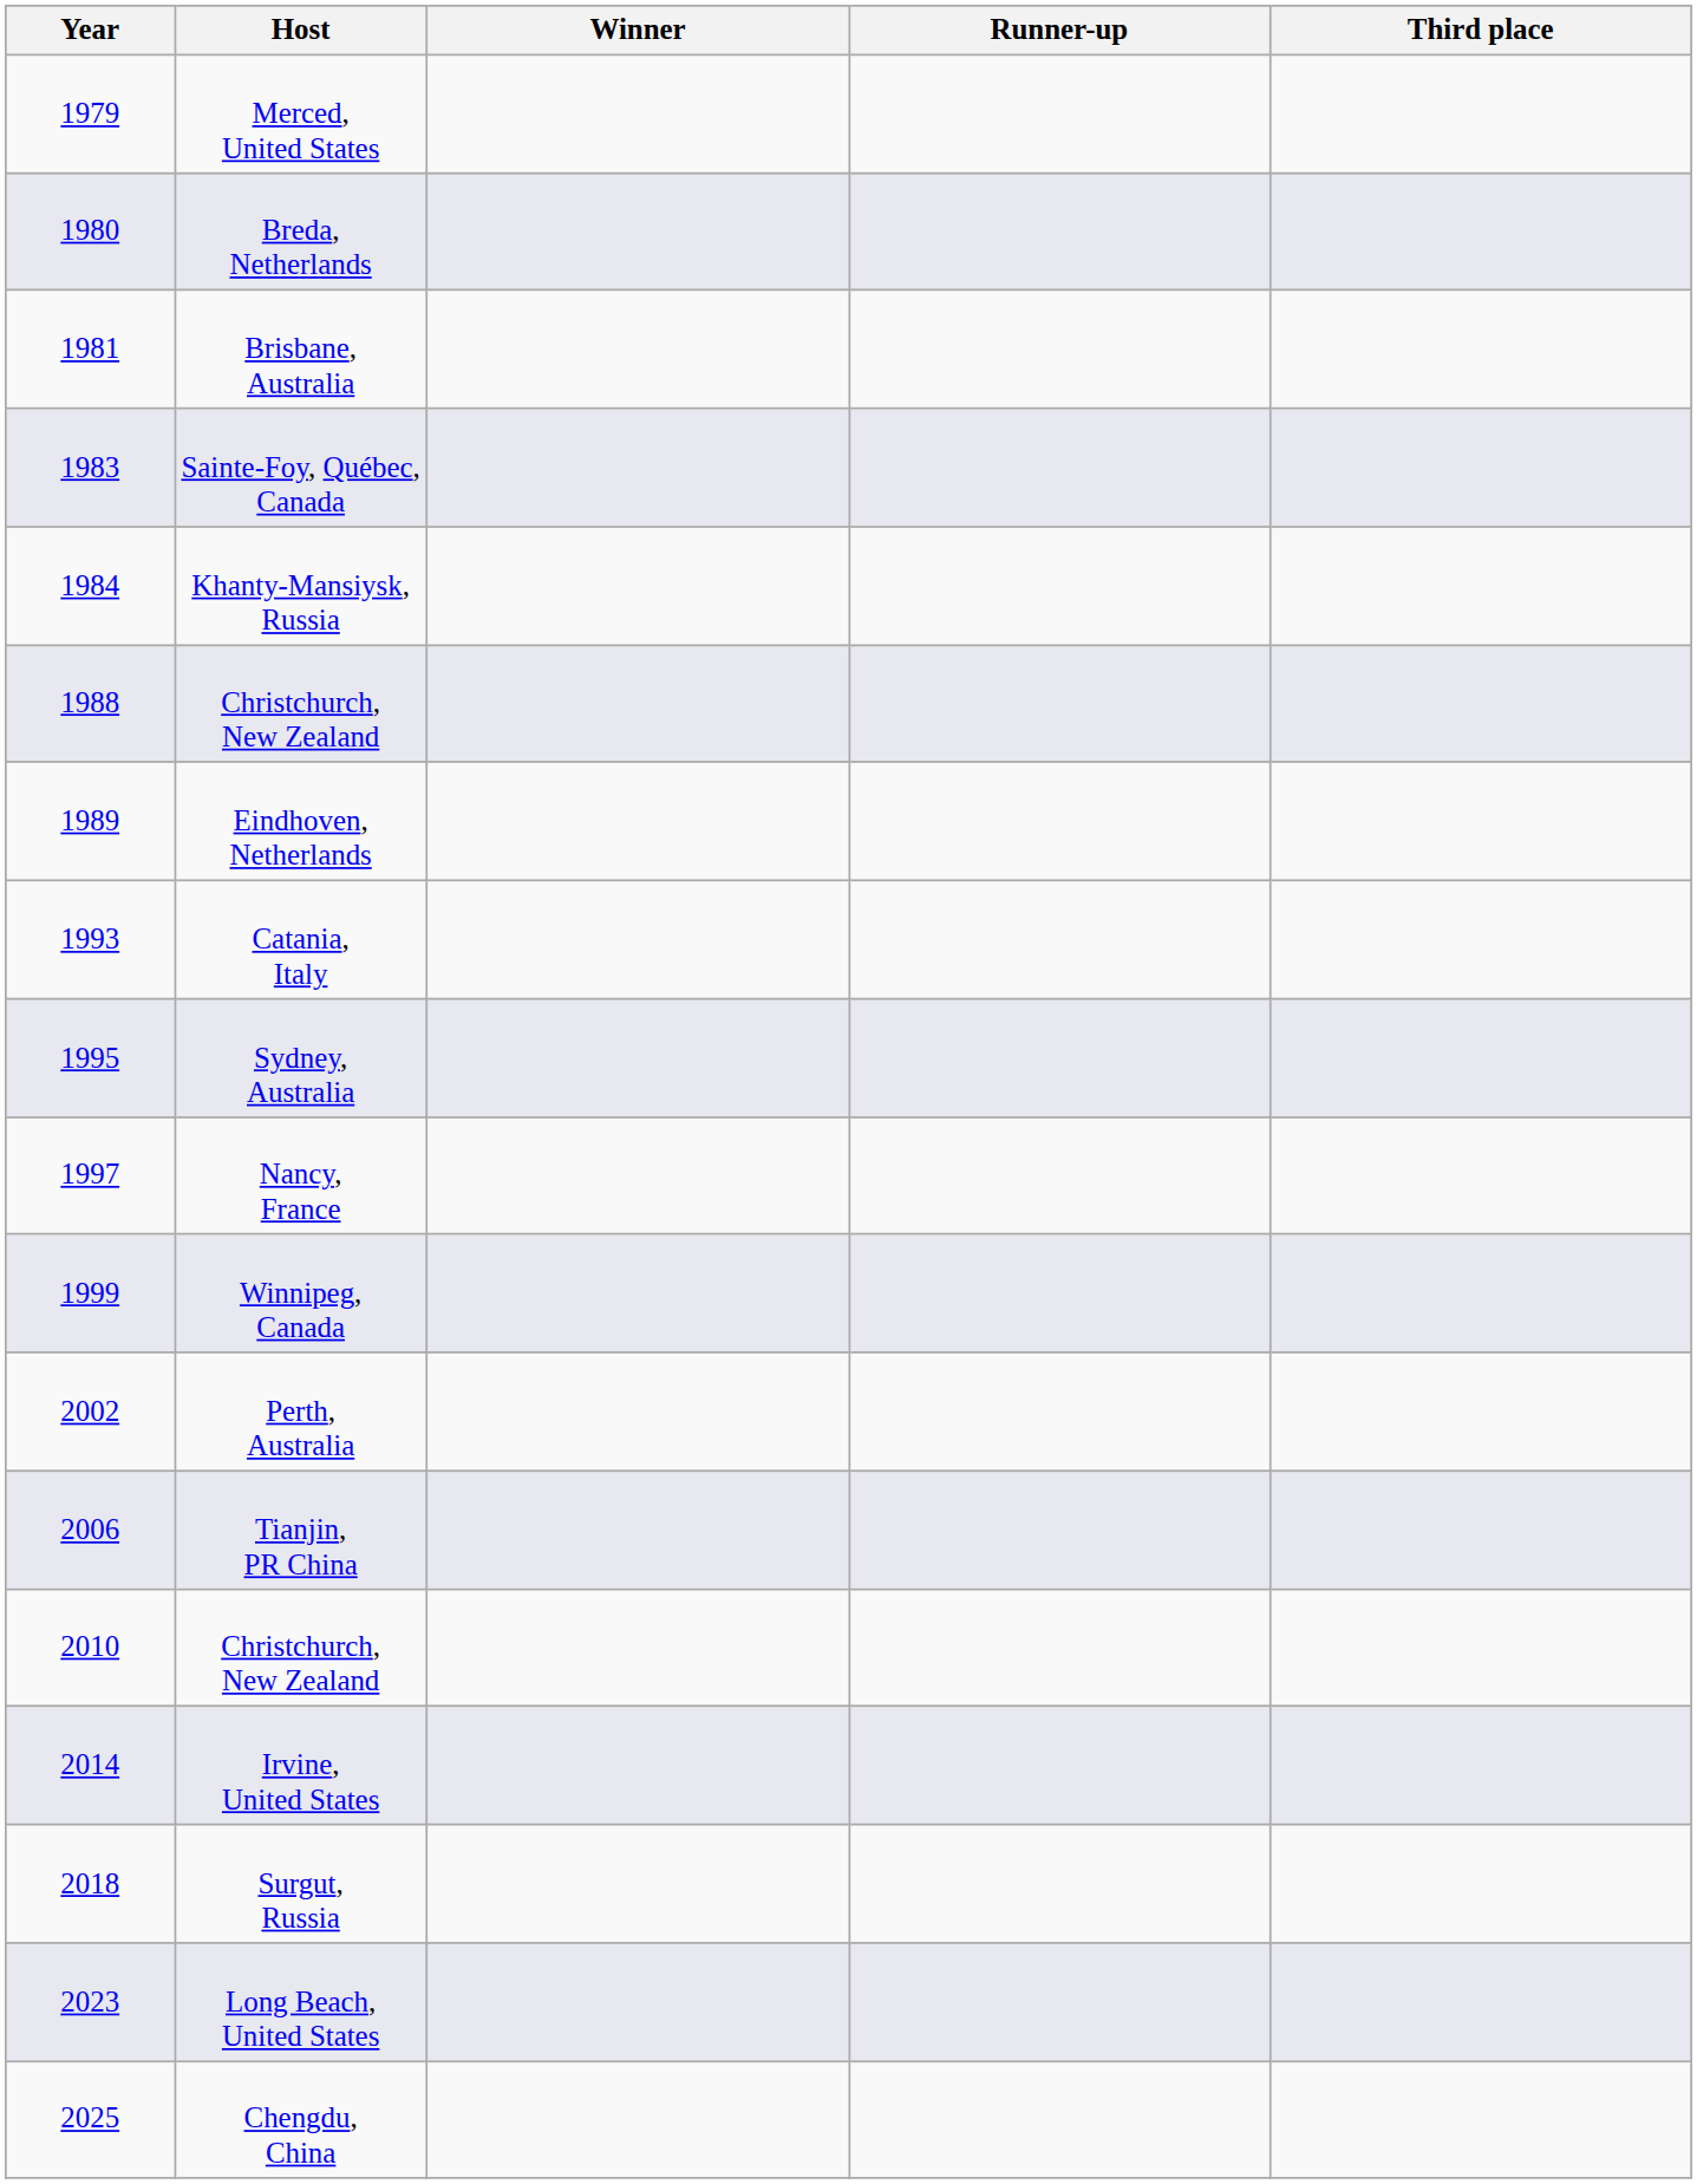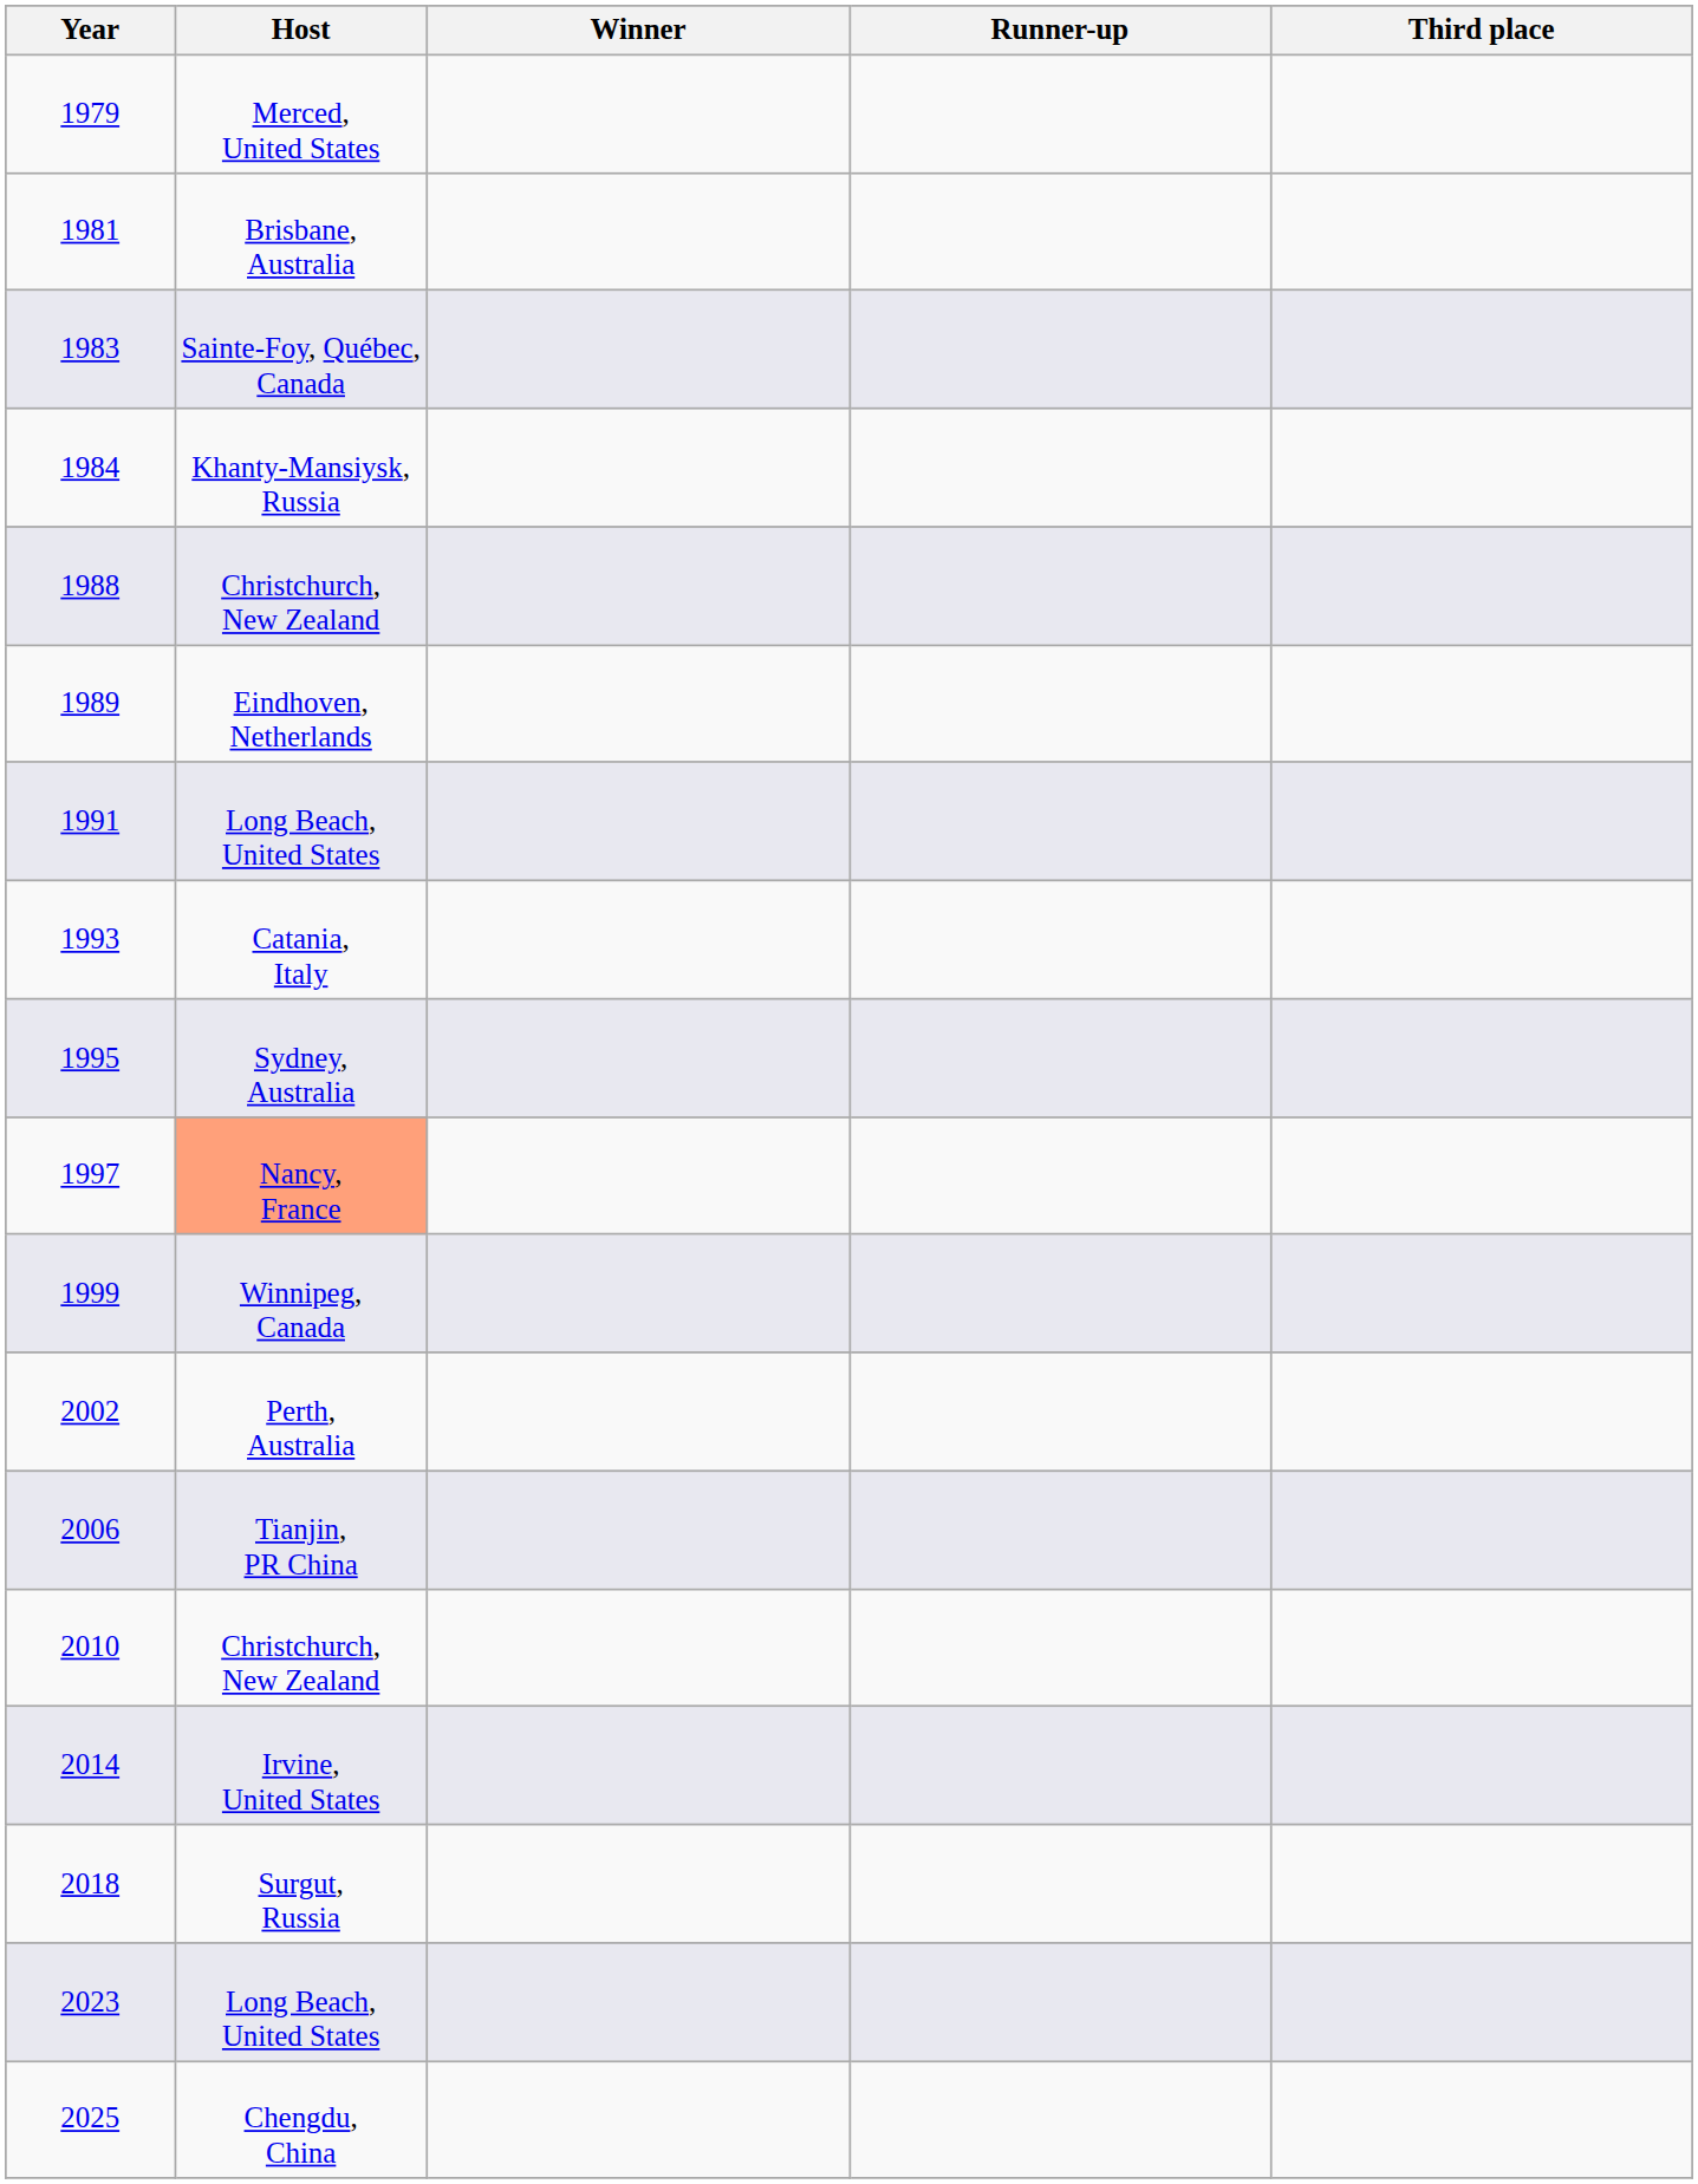- row: 1980 | Breda, Netherlands
+ row: 1991 | Long Beach, United States
1997 | Host: no background -> lightsalmon background
